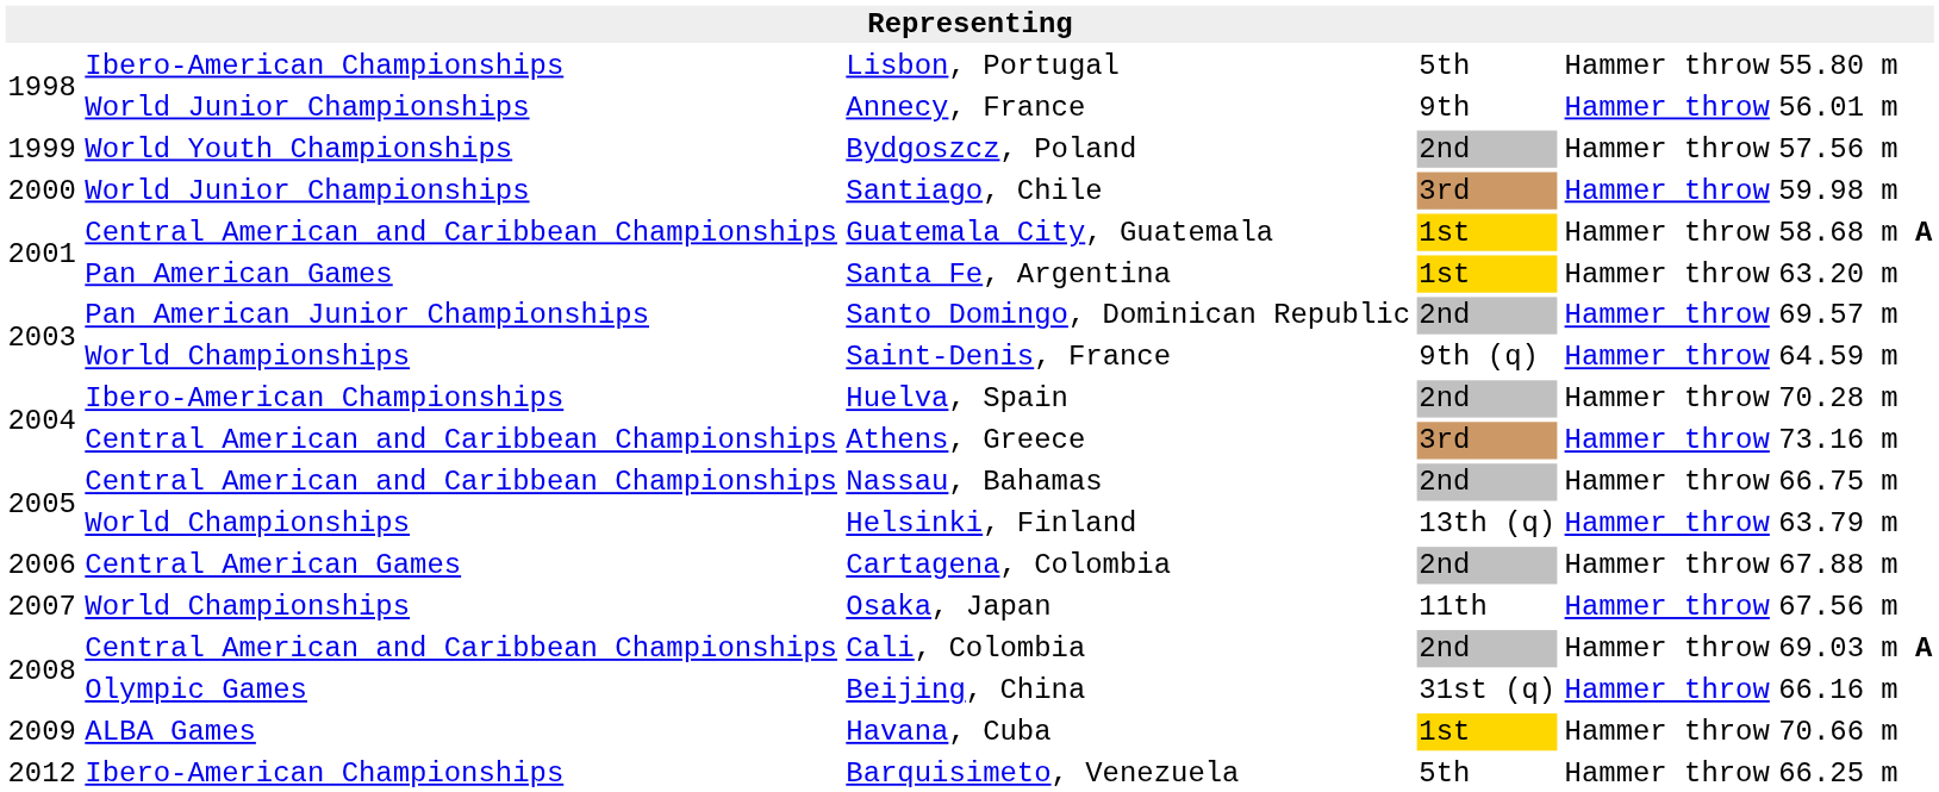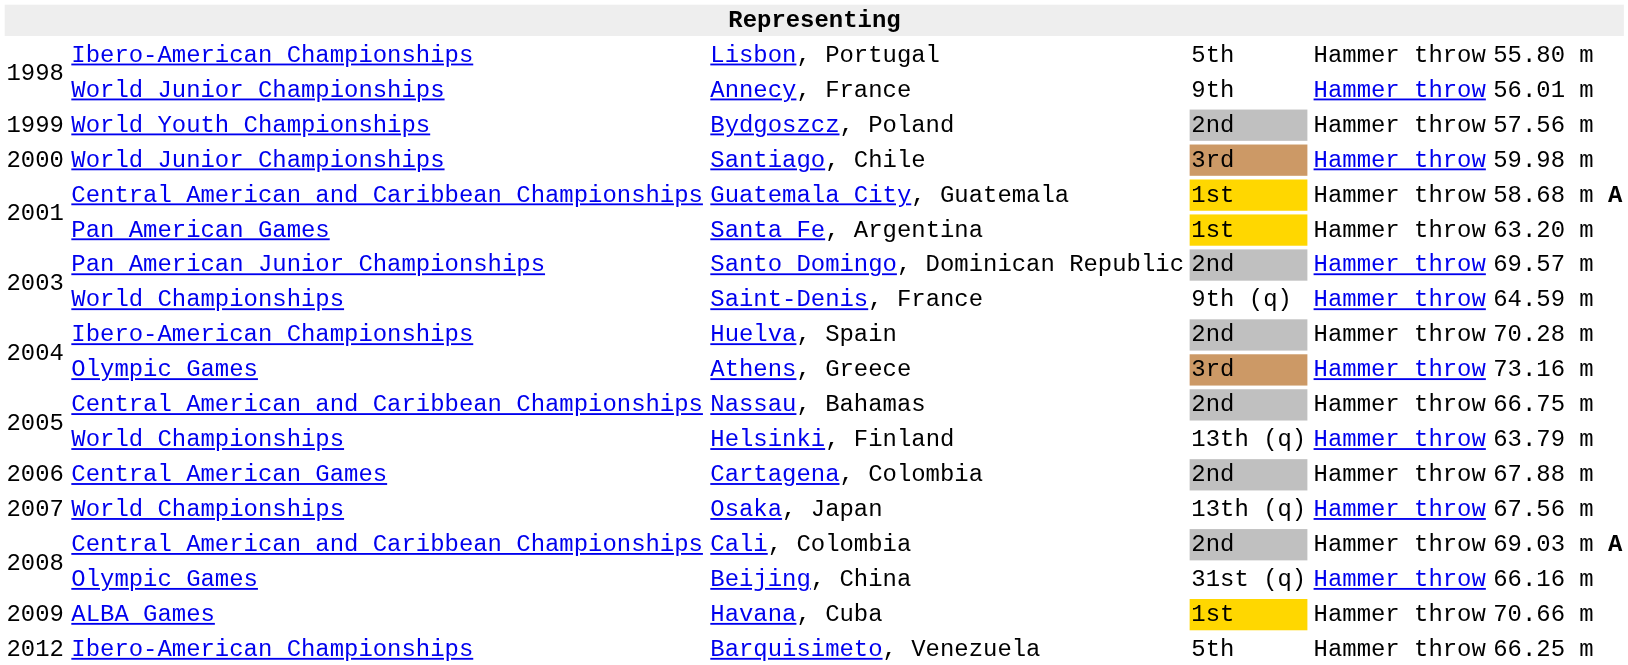Athens, Greece | column 2: Central American and Caribbean Championships -> Olympic Games
Osaka, Japan | column 4: 11th -> 13th (q)
